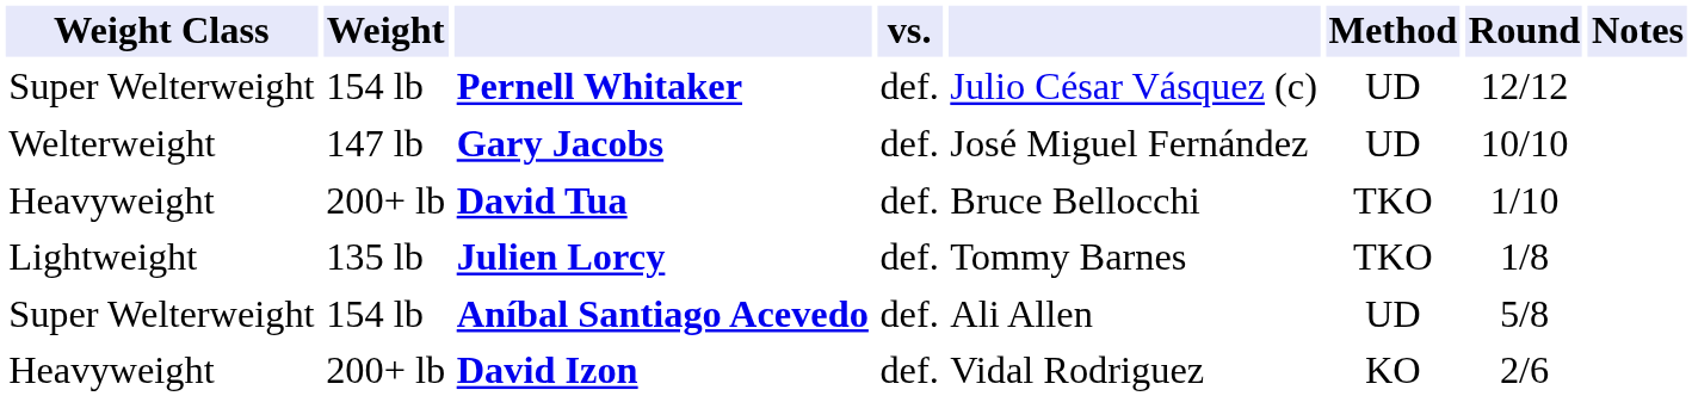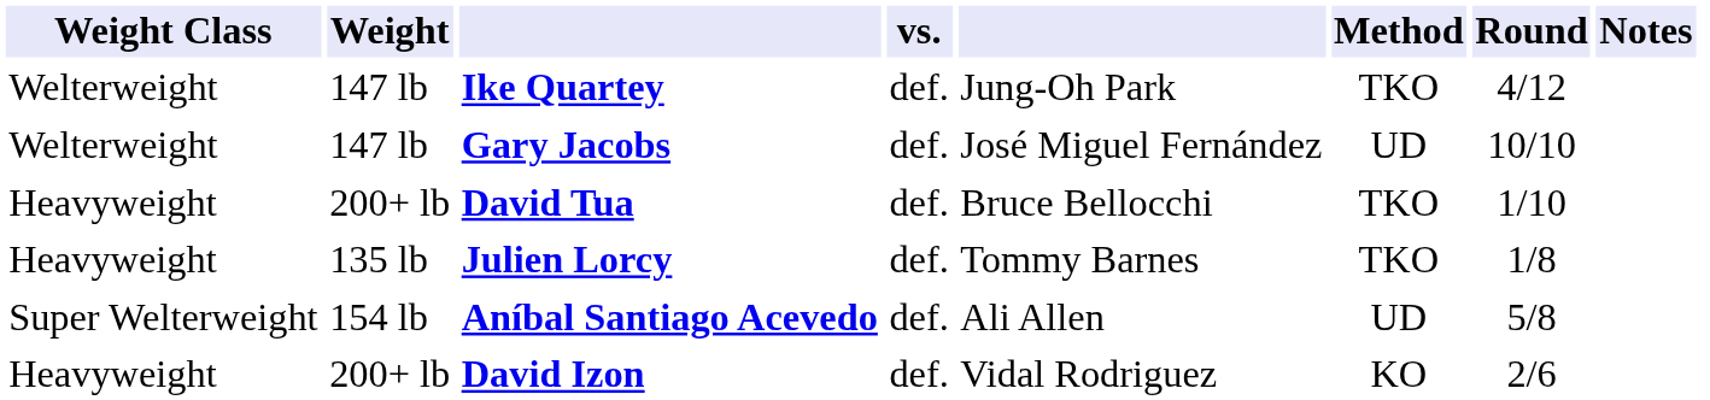- row: Super Welterweight | 154 lb | Pernell Whitaker | def. | Julio César Vásquez (c) | UD | 12/12
+ row: Welterweight | 147 lb | Ike Quartey | def. | Jung-Oh Park | TKO | 4/12
Julien Lorcy | Weight Class: Lightweight -> Heavyweight
